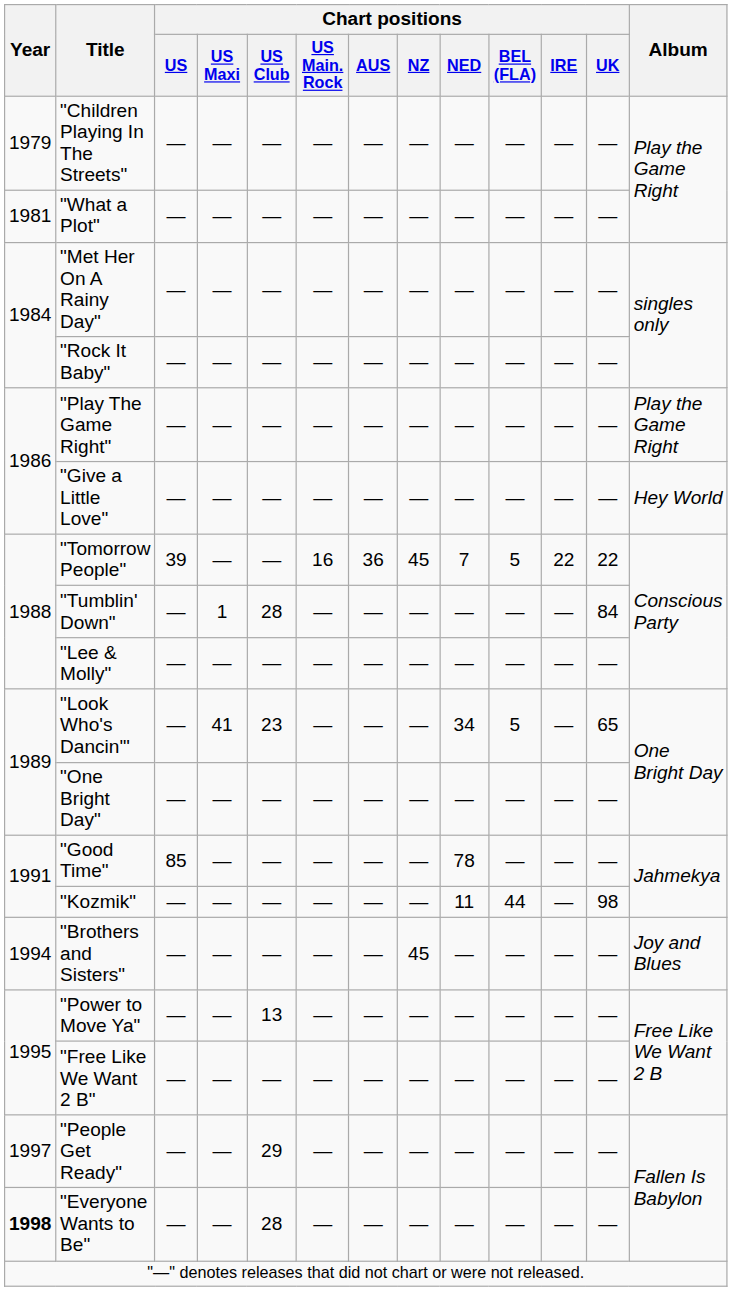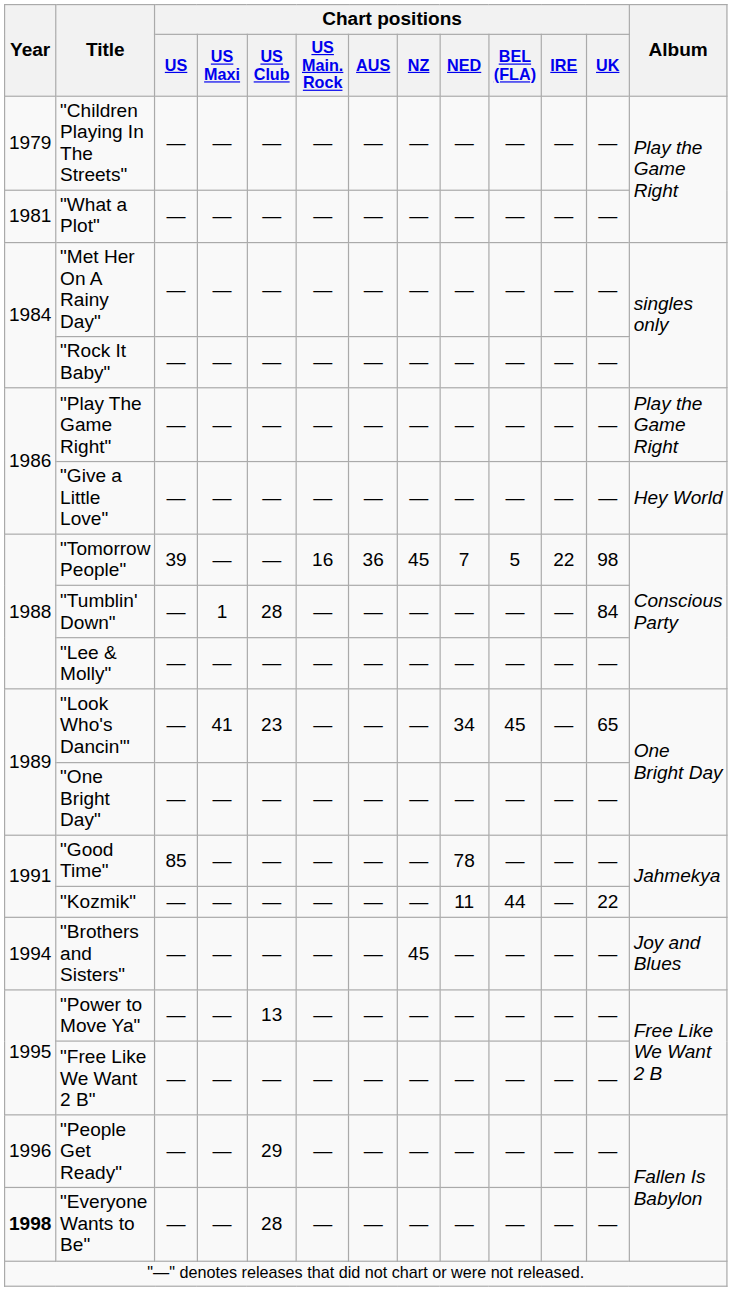"Tomorrow People" | Chart positions / UK: 22 -> 98
"Look Who's Dancin'" | Chart positions / BEL (FLA): 5 -> 45
"Kozmik" | Chart positions / UK: 98 -> 22
"People Get Ready" | Year: 1997 -> 1996
